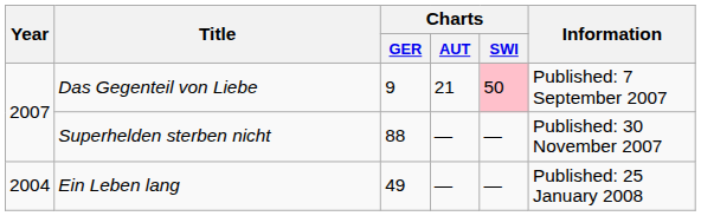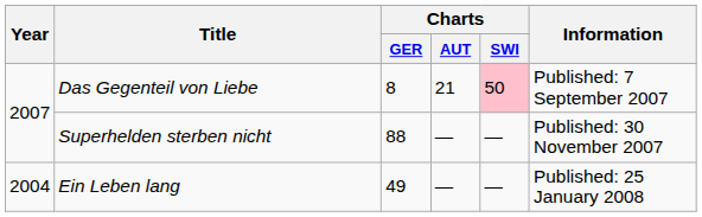Das Gegenteil von Liebe | Charts / GER: 9 -> 8
